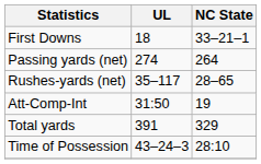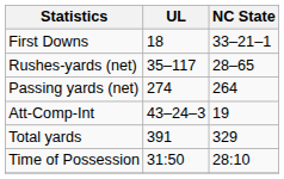rows swapped: Rushes-yards (net) <-> Passing yards (net)
Att-Comp-Int | UL: 31:50 -> 43–24–3
Time of Possession | UL: 43–24–3 -> 31:50
